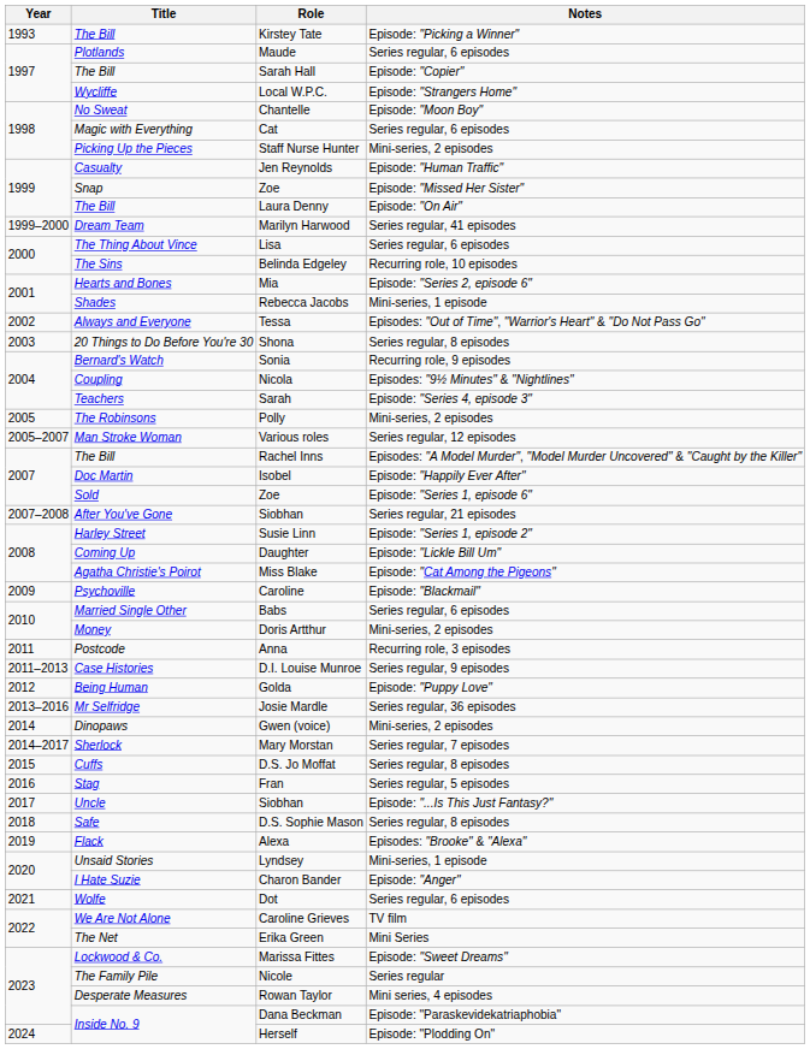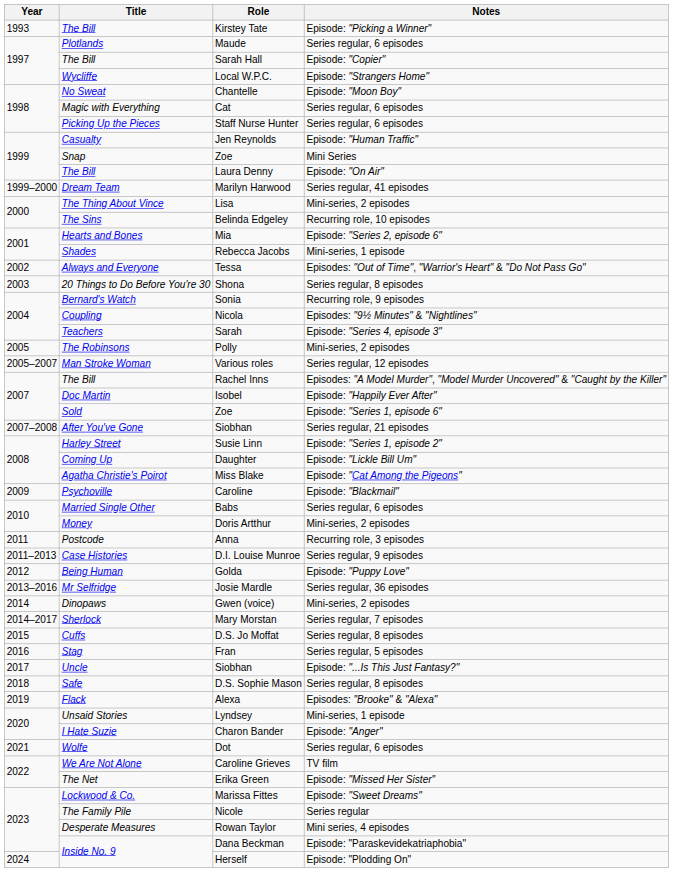Staff Nurse Hunter | Notes: Mini-series, 2 episodes -> Series regular, 6 episodes
Snap / Zoe | Notes: Episode: "Missed Her Sister" -> Mini Series
Lisa | Notes: Series regular, 6 episodes -> Mini-series, 2 episodes
Erika Green | Notes: Mini Series -> Episode: "Missed Her Sister"
